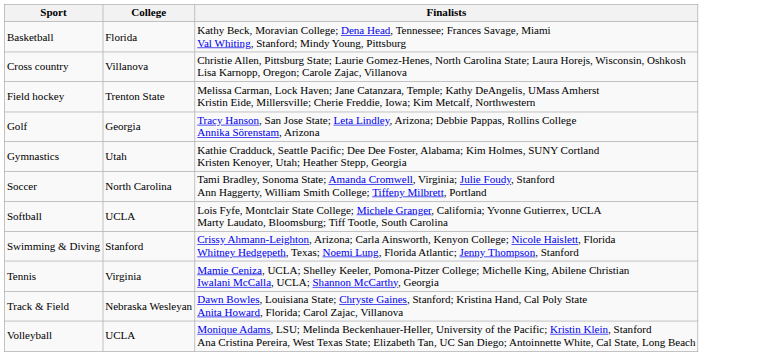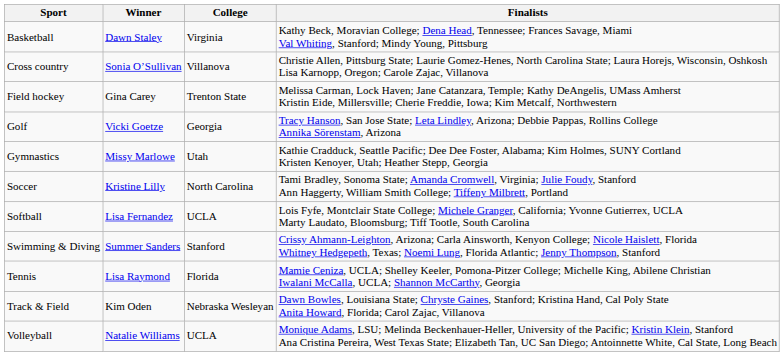+ column: Winner | Dawn Staley | Sonia O’Sullivan | Gina Carey | Vicki Goetze | Missy Marlowe | Kristine Lilly | Lisa Fernandez | Summer Sanders | Lisa Raymond | Kim Oden | Natalie Williams
Basketball | College: Florida -> Virginia
Tennis | College: Virginia -> Florida
